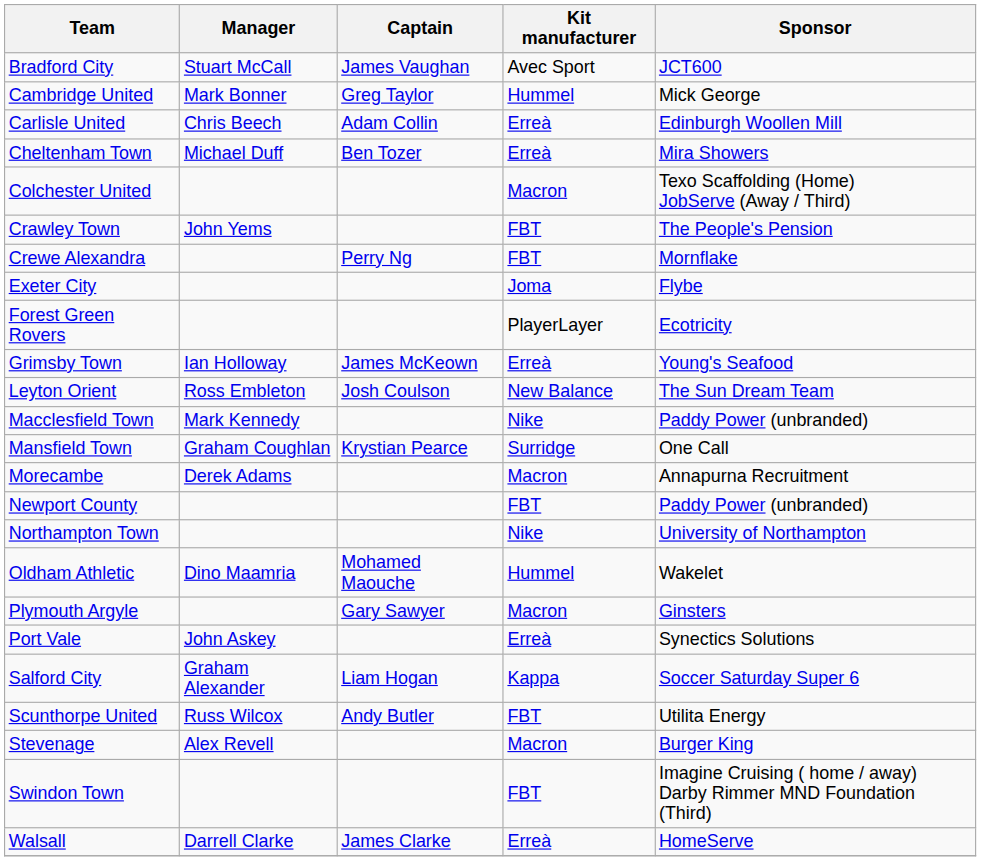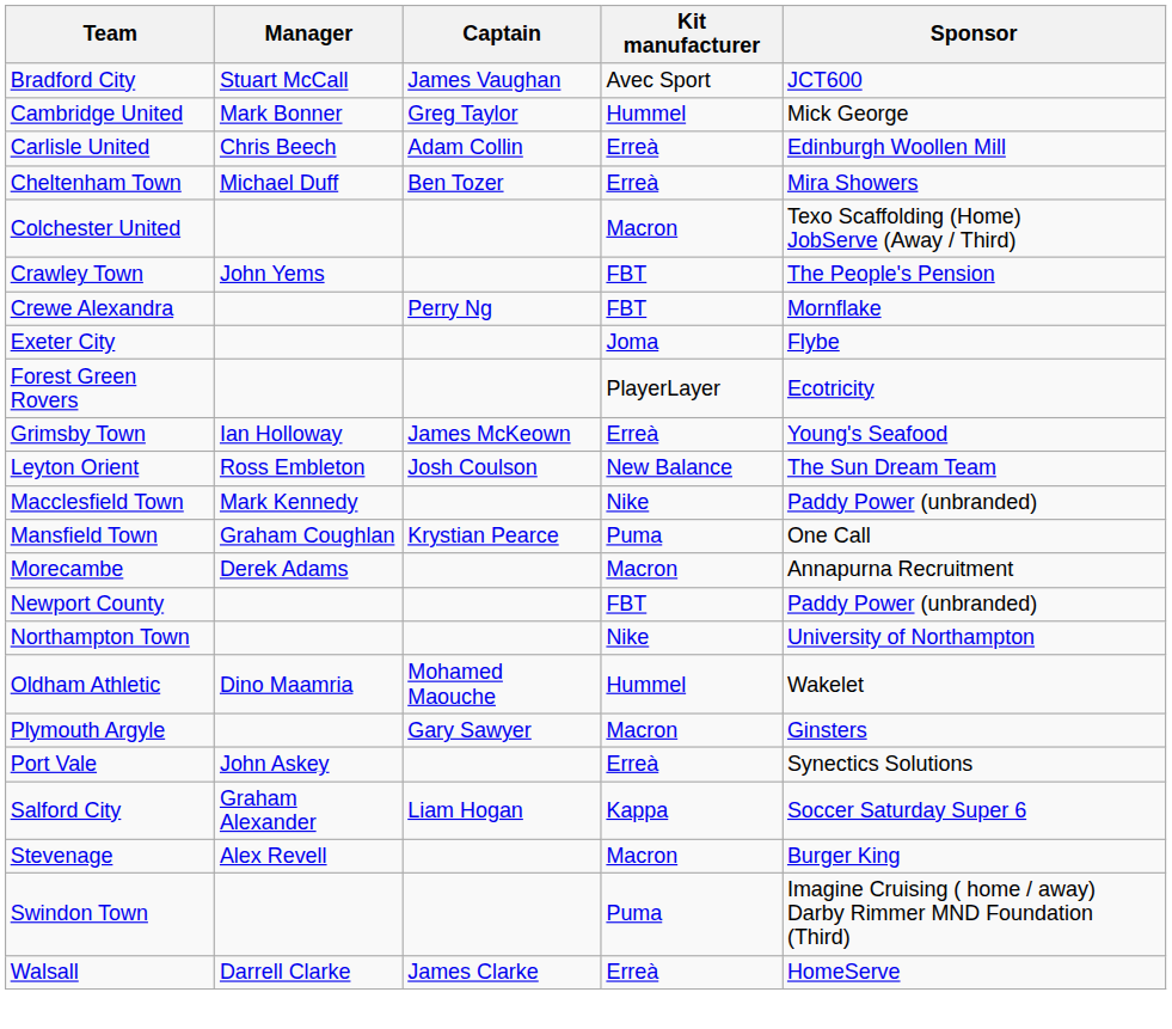Mansfield Town | Kit manufacturer: Surridge -> Puma
- row: Scunthorpe United | Russ Wilcox | Andy Butler | FBT | Utilita Energy
Swindon Town | Kit manufacturer: FBT -> Puma
